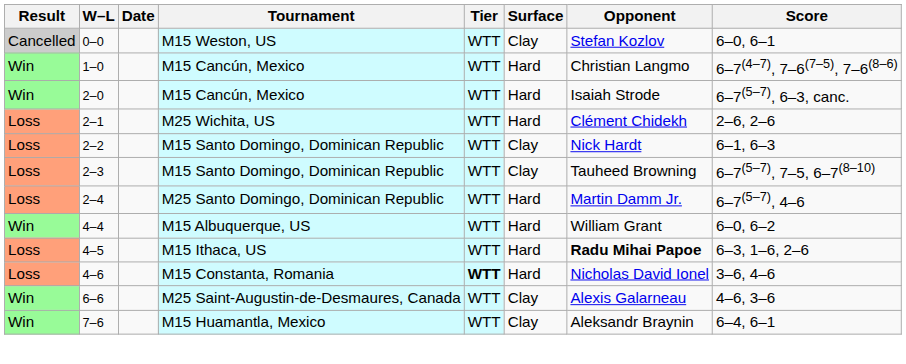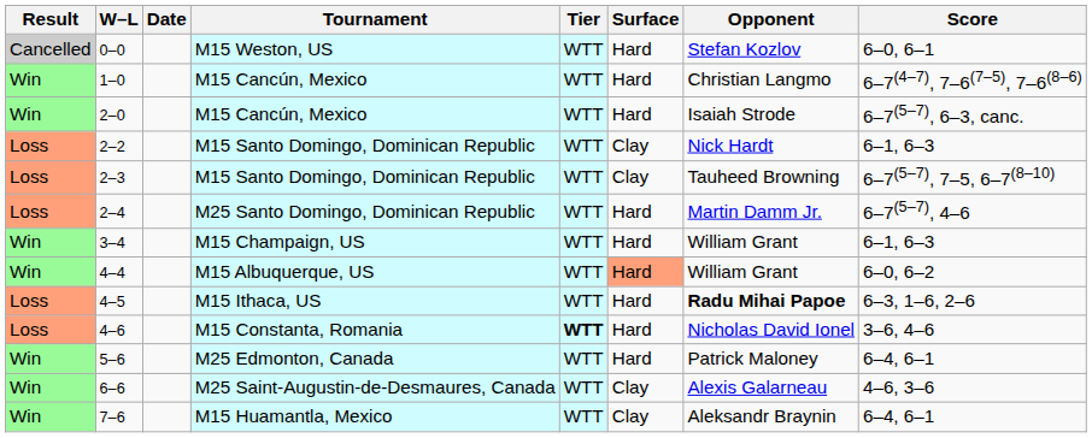0–0 | Surface: Clay -> Hard
- row: Loss | 2–1 | M25 Wichita, US | WTT | Hard | Clément Chidekh | 2–6, 2–6
+ row: Win | 3–4 | M15 Champaign, US | WTT | Hard | William Grant | 6–1, 6–3
4–4 | Surface: no background -> lightsalmon background
+ row: Win | 5–6 | M25 Edmonton, Canada | WTT | Hard | Patrick Maloney | 6–4, 6–1
